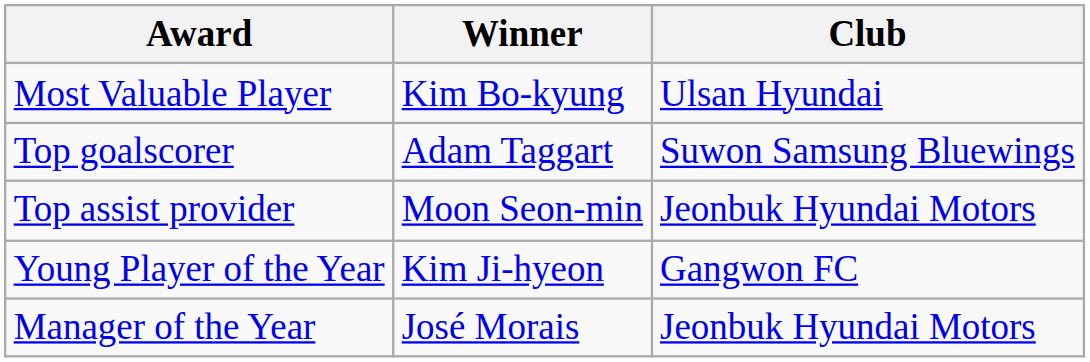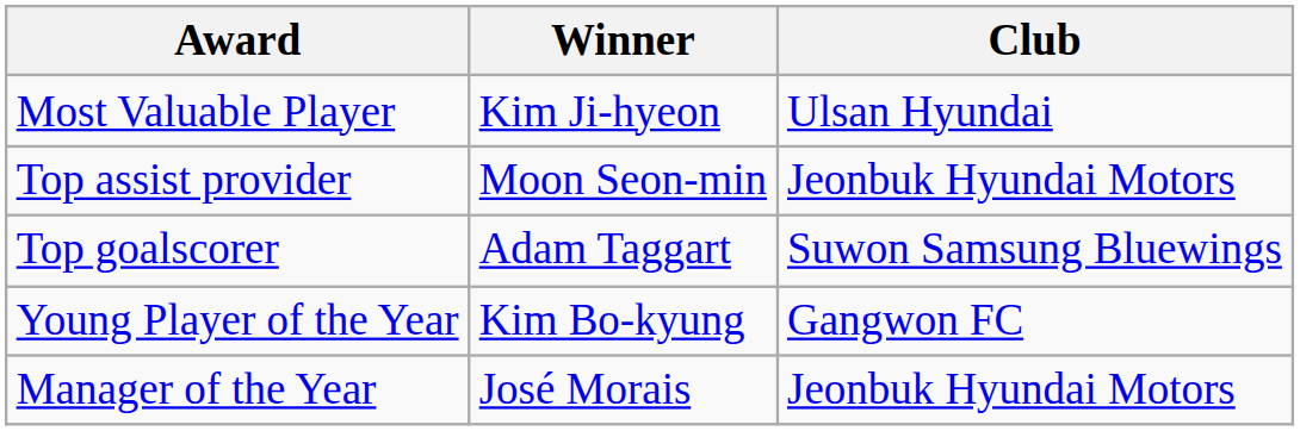Most Valuable Player | Winner: Kim Bo-kyung -> Kim Ji-hyeon
rows swapped: Top goalscorer <-> Top assist provider
Young Player of the Year | Winner: Kim Ji-hyeon -> Kim Bo-kyung
